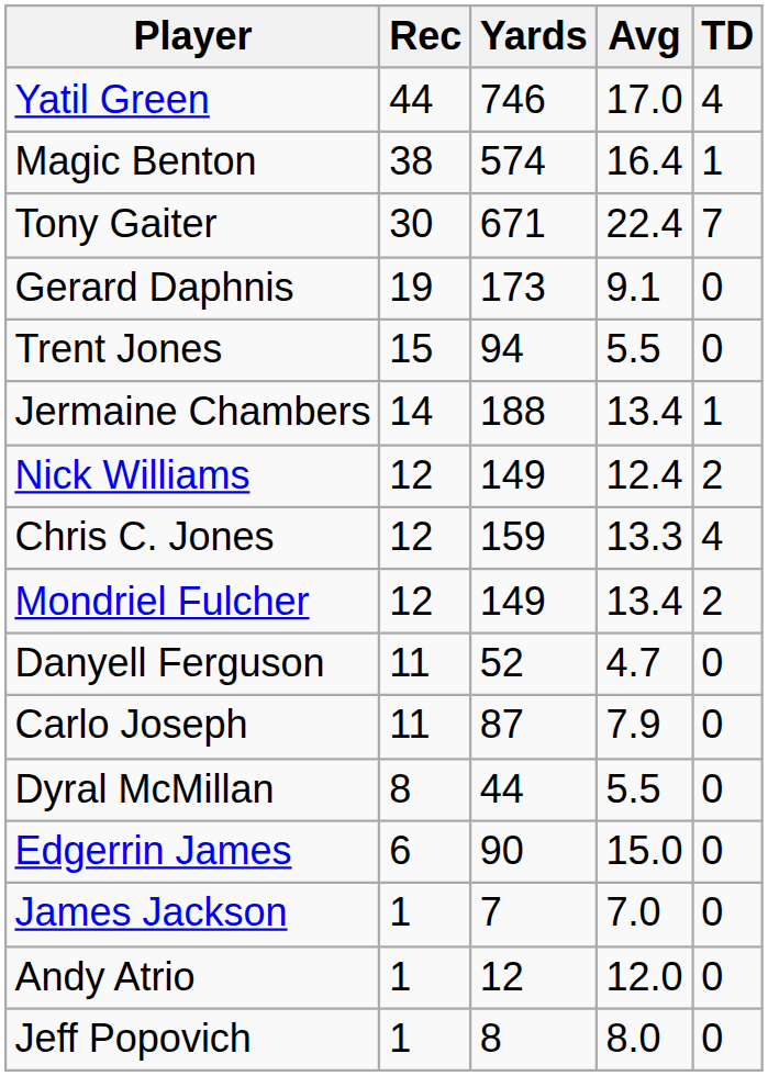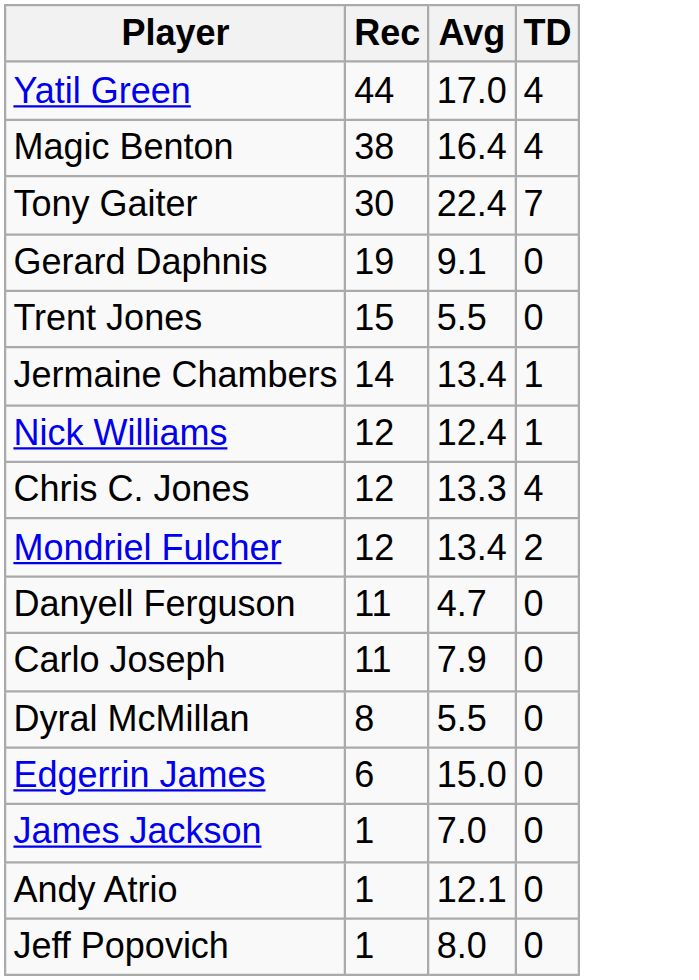- column: Yards | 746 | 574 | 671 | 173 | 94 | 188 | 149 | 159 | 149 | 52 | 87 | 44 | 90 | 7 | 12 | 8
Magic Benton | TD: 1 -> 4
Nick Williams | TD: 2 -> 1
Andy Atrio | Avg: 12.0 -> 12.1
